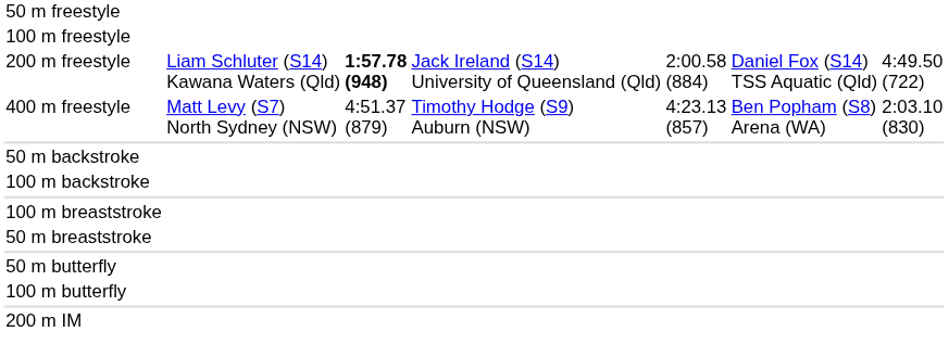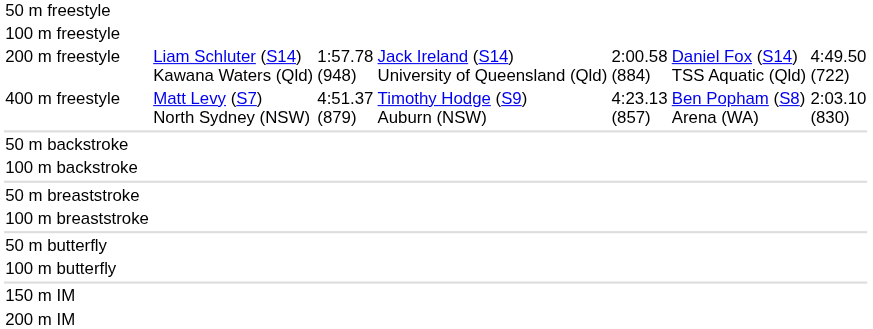200 m freestyle | column 3: bold -> normal
rows swapped: 50 m breaststroke <-> 100 m breaststroke
+ row: 150 m IM
